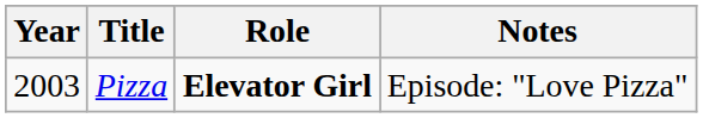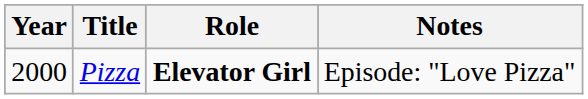Pizza | Year: 2003 -> 2000
